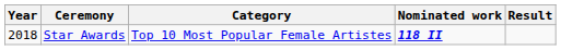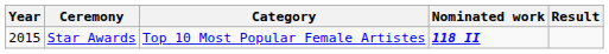Star Awards | Year: 2018 -> 2015
